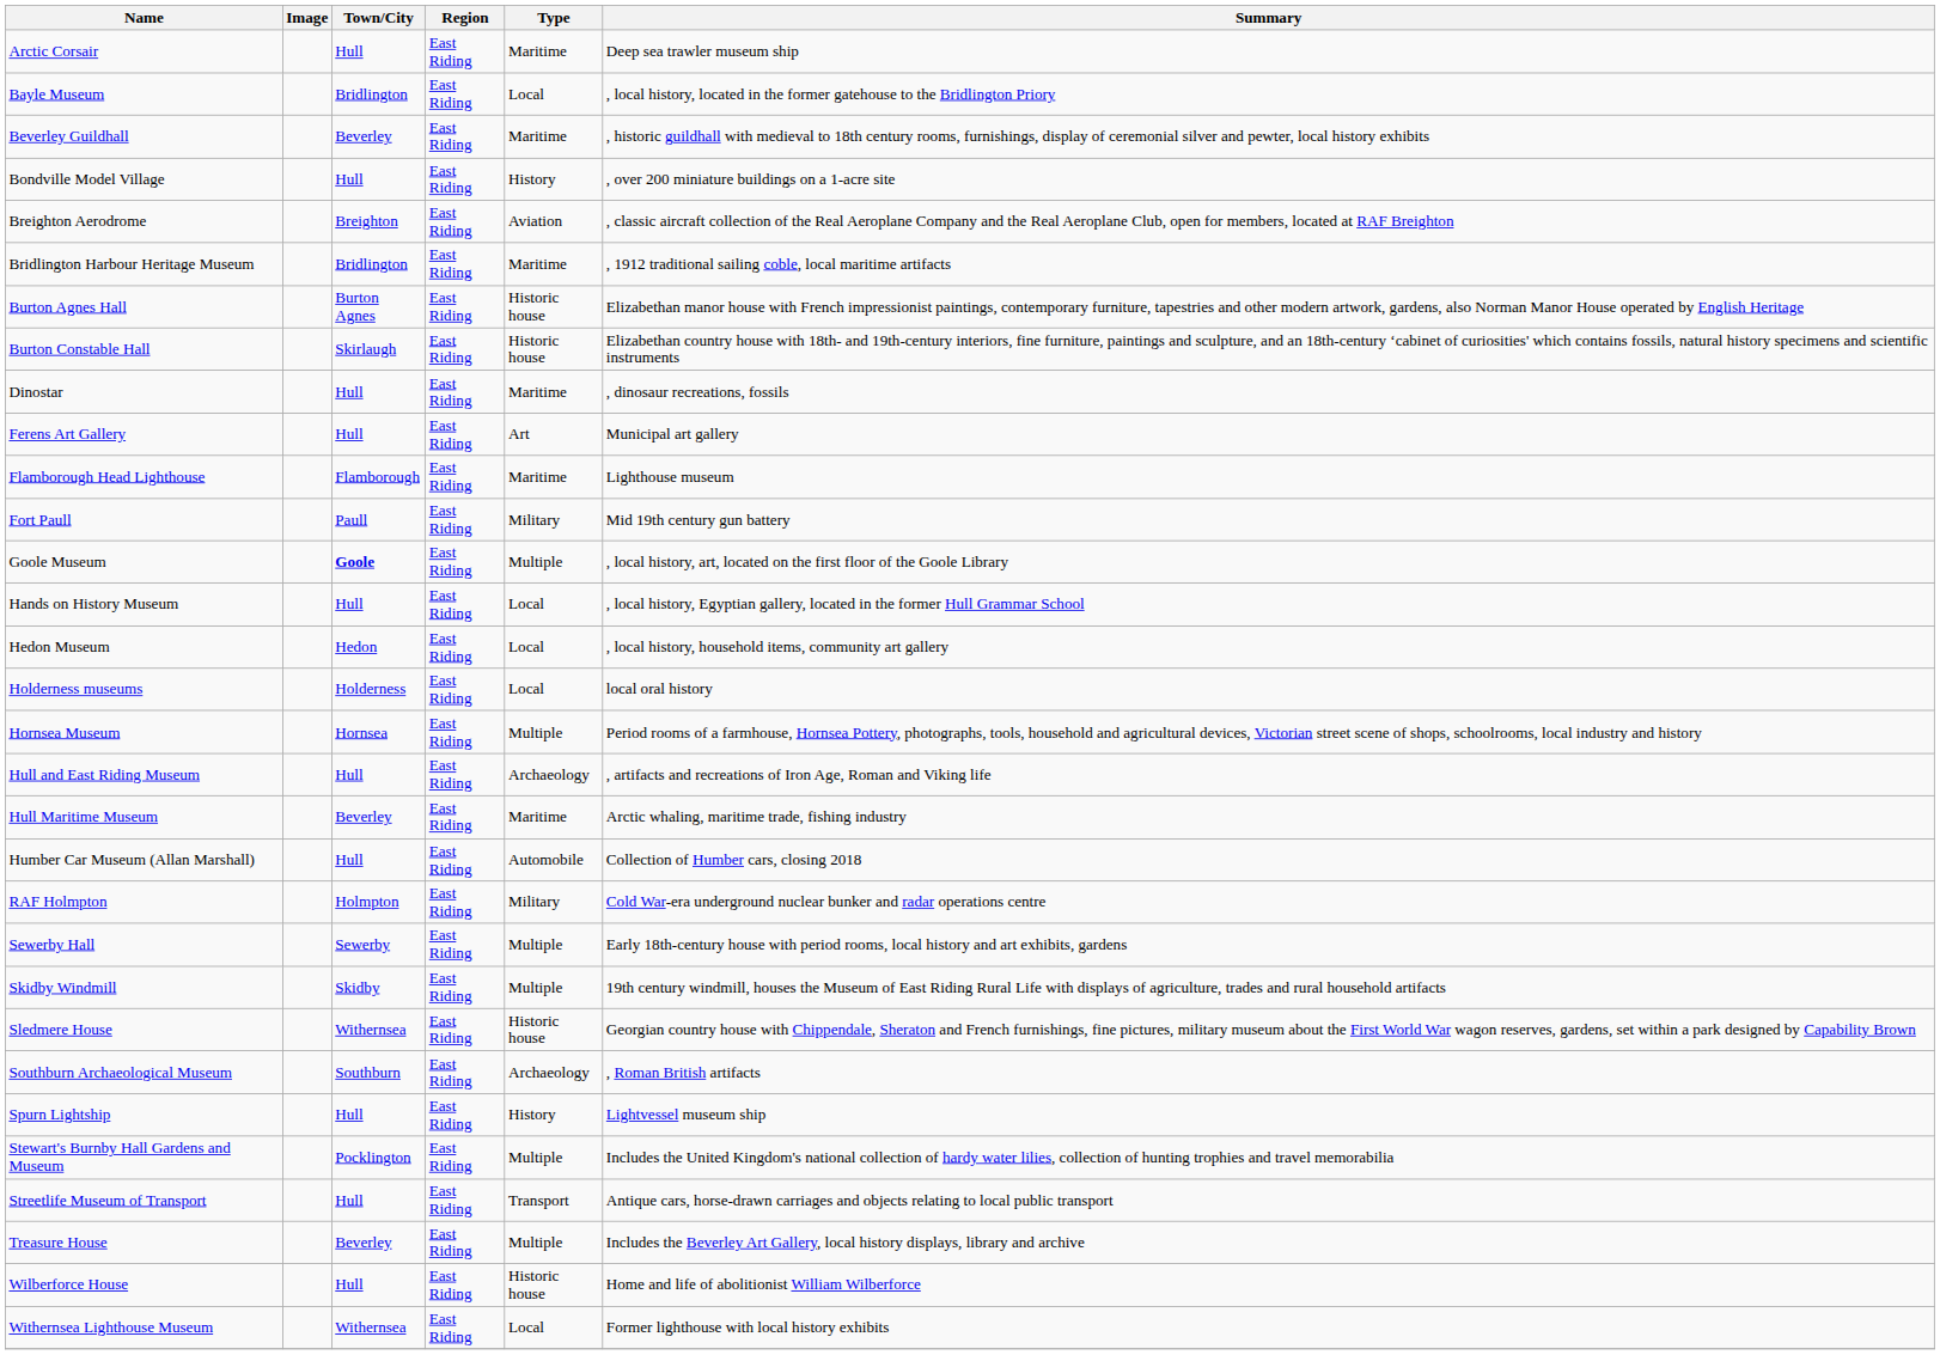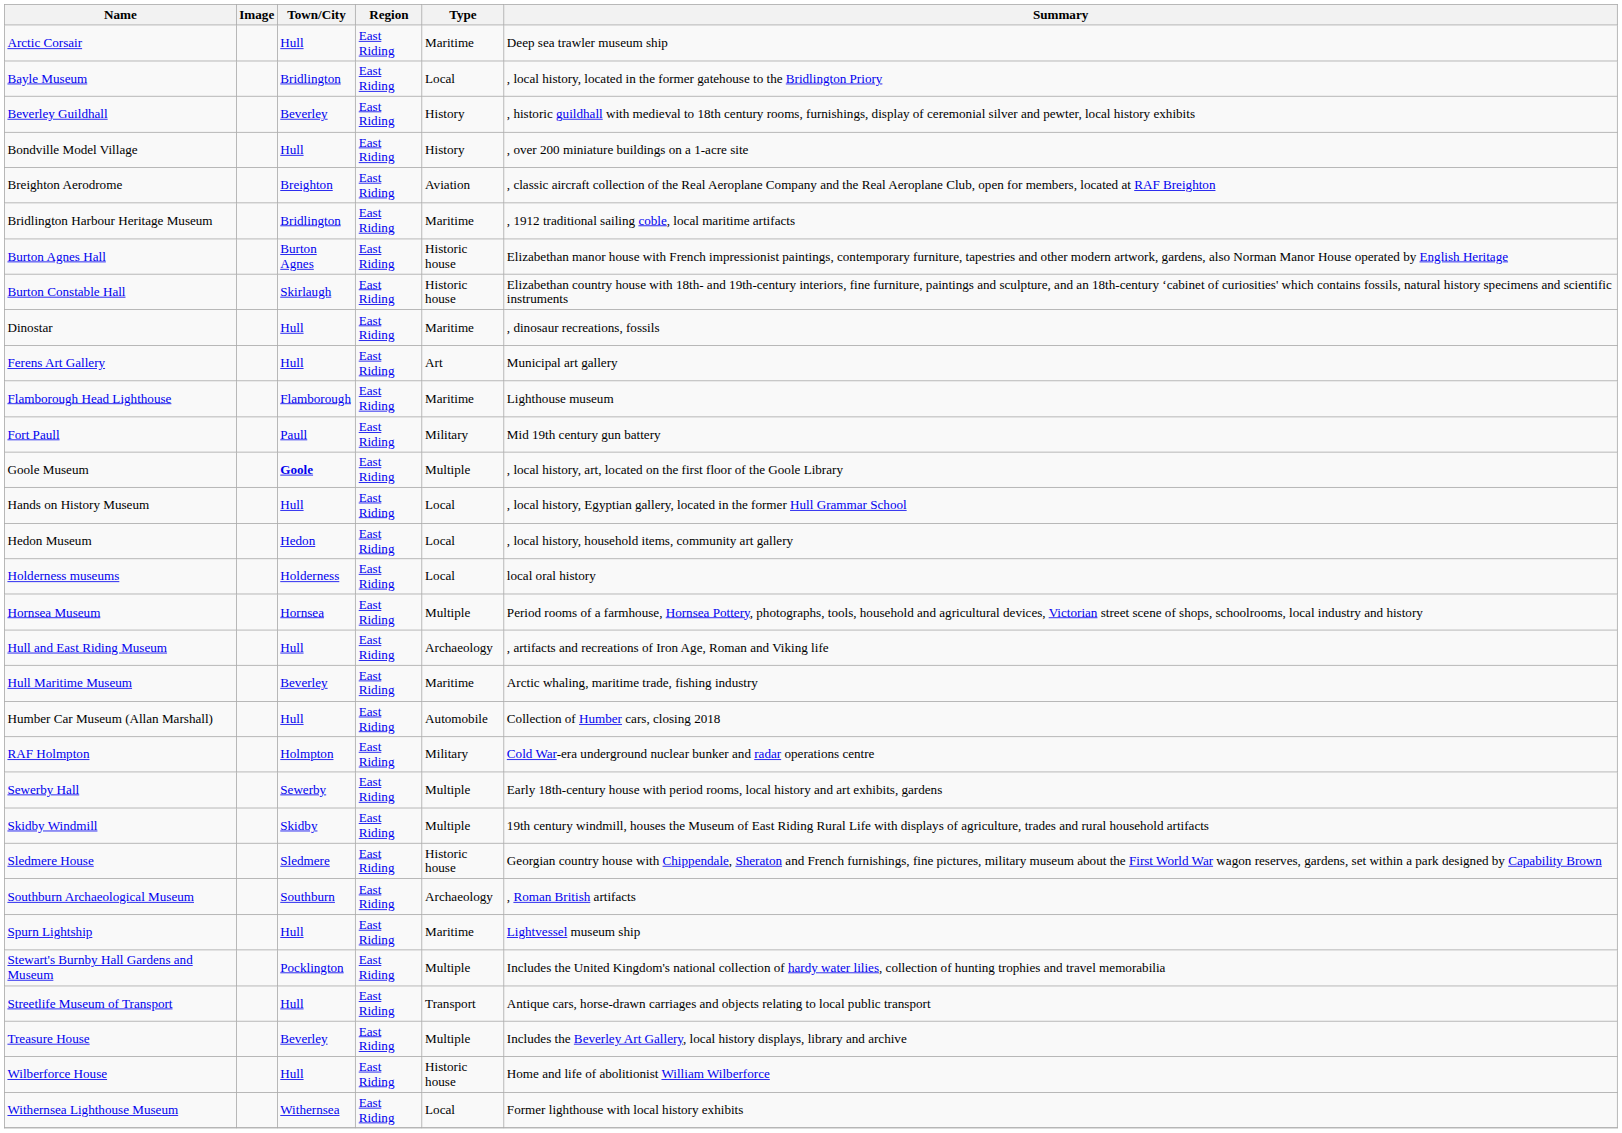Beverley Guildhall | Type: Maritime -> History
Sledmere House | Town/City: Withernsea -> Sledmere
Spurn Lightship | Type: History -> Maritime
